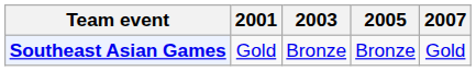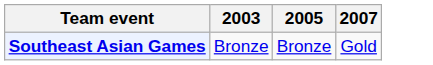- column: 2001 | Gold
